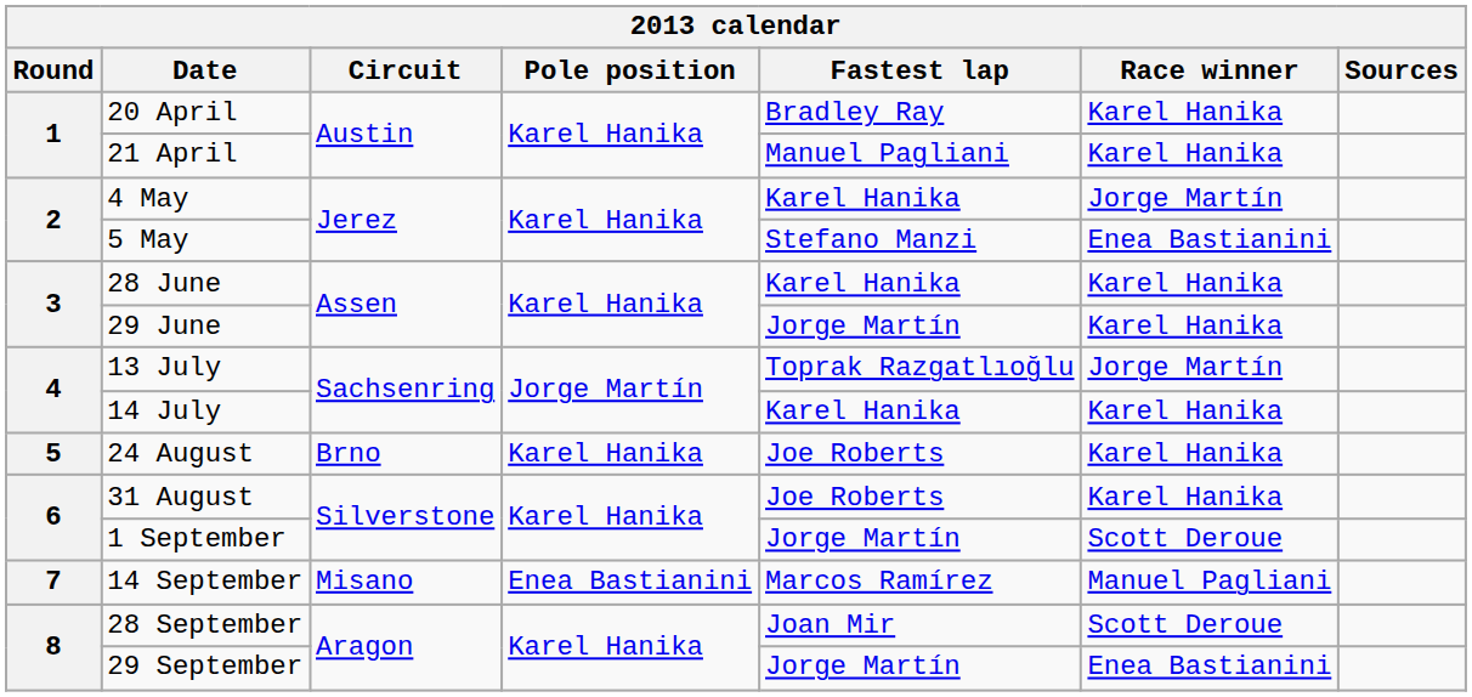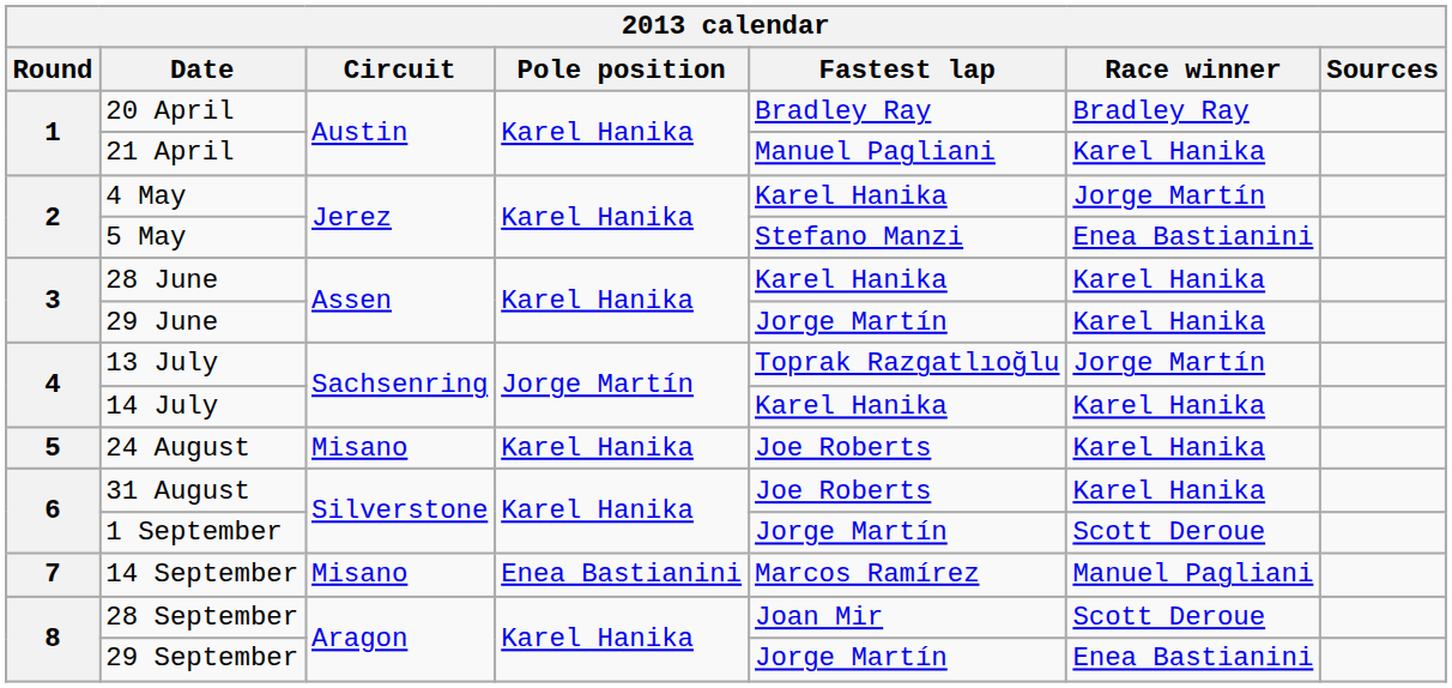20 April | Race winner: Karel Hanika -> Bradley Ray
24 August | Circuit: Brno -> Misano
